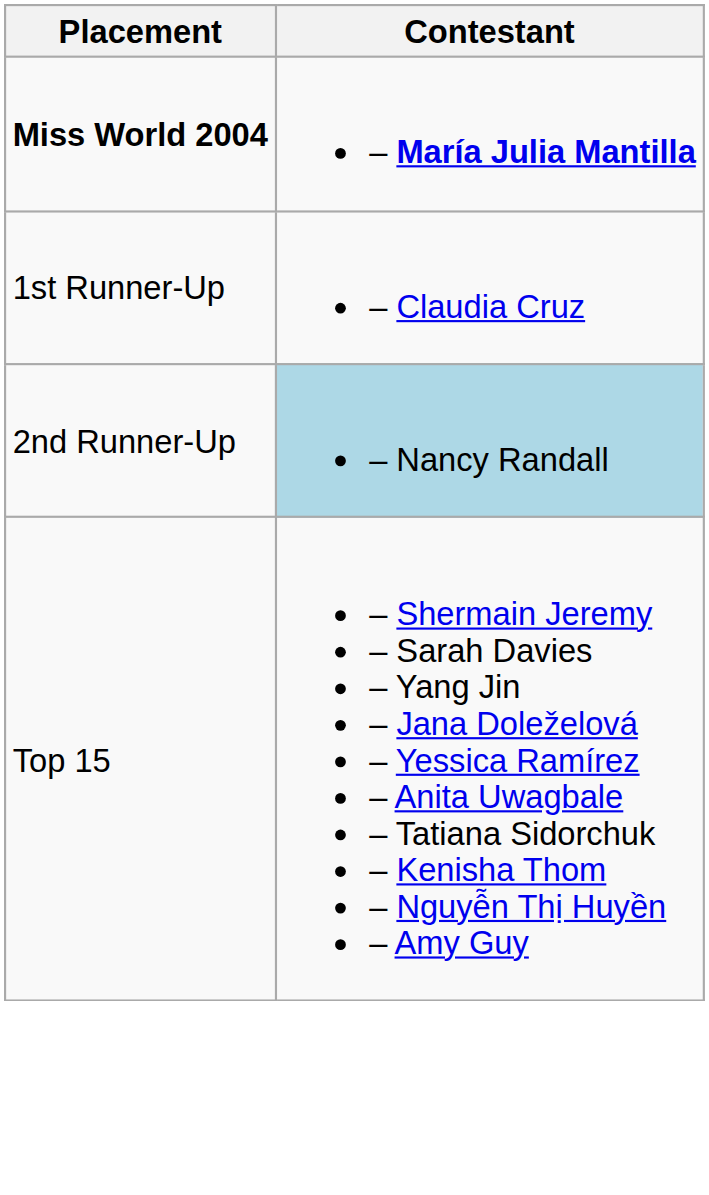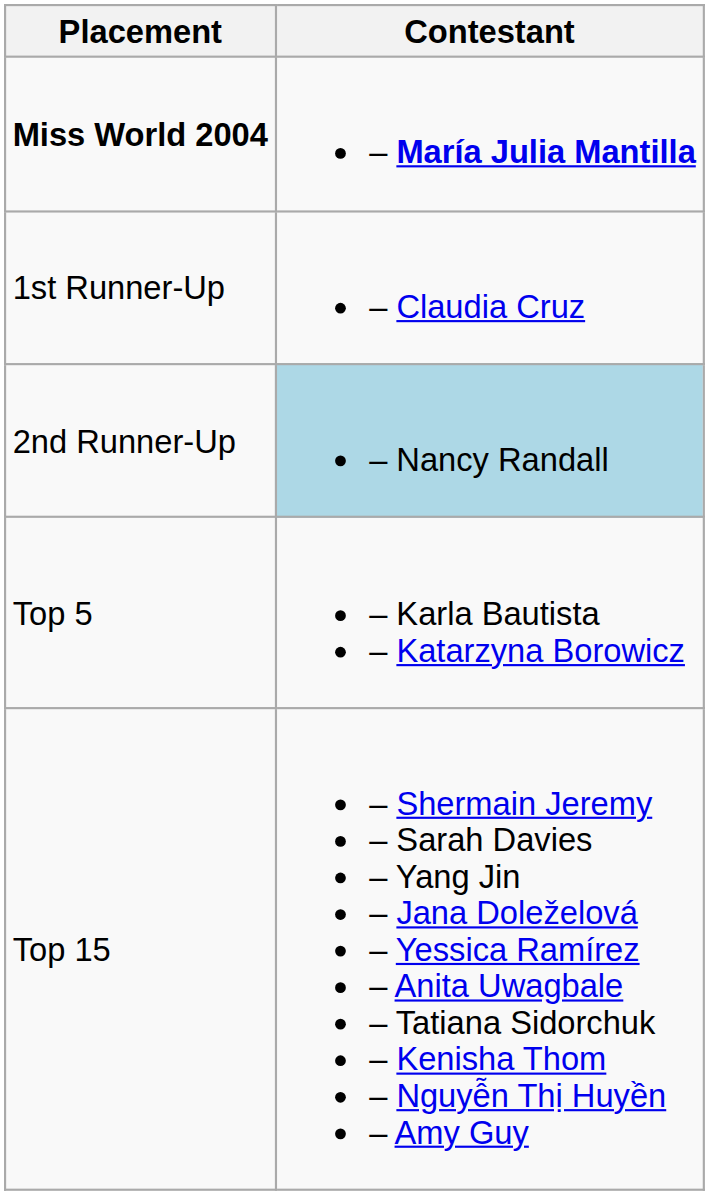+ row: Top 5 | – Karla Bautista – Katarzyna Borowicz
